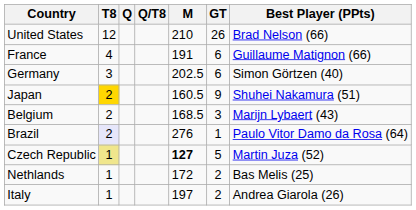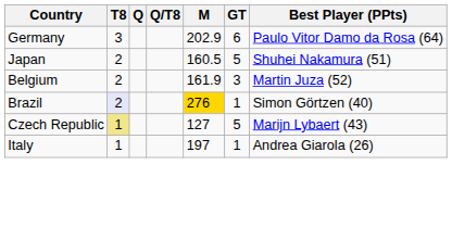- row: United States | 12 | 210 | 26 | Brad Nelson (66)
- row: France | 4 | 191 | 6 | Guillaume Matignon (66)
Germany | M: 202.5 -> 202.9
Germany | Best Player (PPts): Simon Görtzen (40) -> Paulo Vitor Damo da Rosa (64)
Japan | T8: gold background -> no background
Japan | GT: 9 -> 5
Belgium | M: 168.5 -> 161.9
Belgium | Best Player (PPts): Marijn Lybaert (43) -> Martin Juza (52)
Brazil | M: no background -> gold background
Brazil | Best Player (PPts): Paulo Vitor Damo da Rosa (64) -> Simon Görtzen (40)
Czech Republic | M: bold -> normal
Czech Republic | Best Player (PPts): Martin Juza (52) -> Marijn Lybaert (43)
- row: Nethlands | 1 | 172 | 2 | Bas Melis (25)
Italy | GT: 2 -> 1
